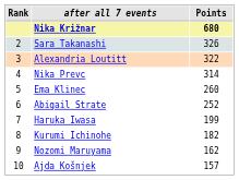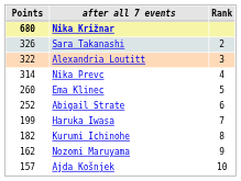columns swapped: Rank <-> Points
